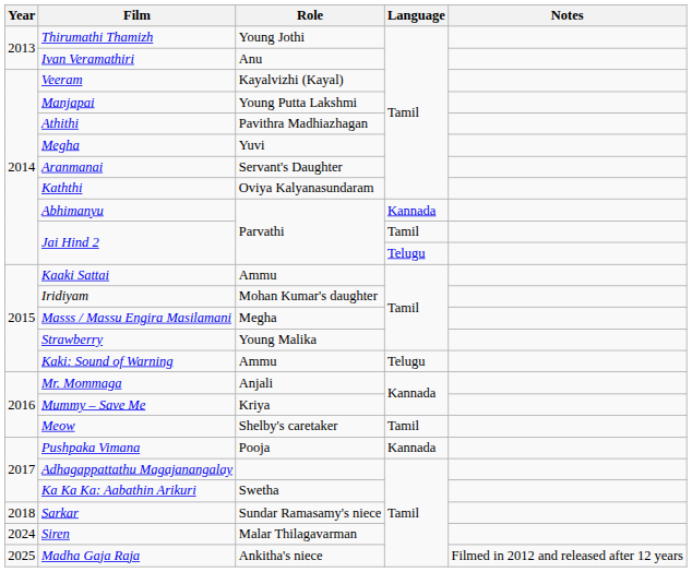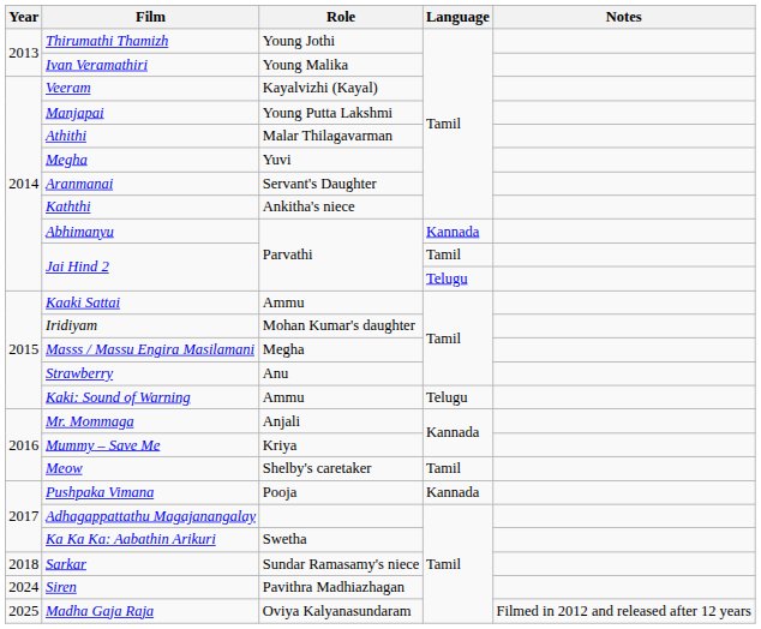Ivan Veramathiri | Role: Anu -> Young Malika
Athithi | Role: Pavithra Madhiazhagan -> Malar Thilagavarman
Kaththi | Role: Oviya Kalyanasundaram -> Ankitha's niece
Strawberry | Role: Young Malika -> Anu
Siren | Role: Malar Thilagavarman -> Pavithra Madhiazhagan
Madha Gaja Raja | Role: Ankitha's niece -> Oviya Kalyanasundaram
